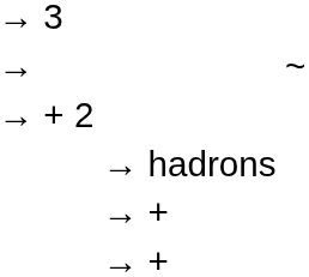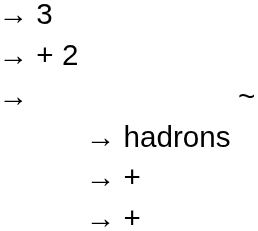rows swapped: → + 2 <-> →
